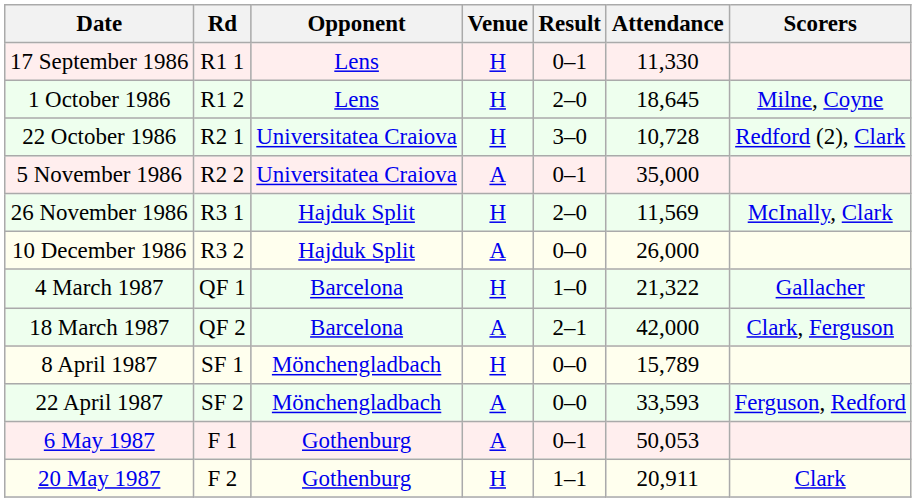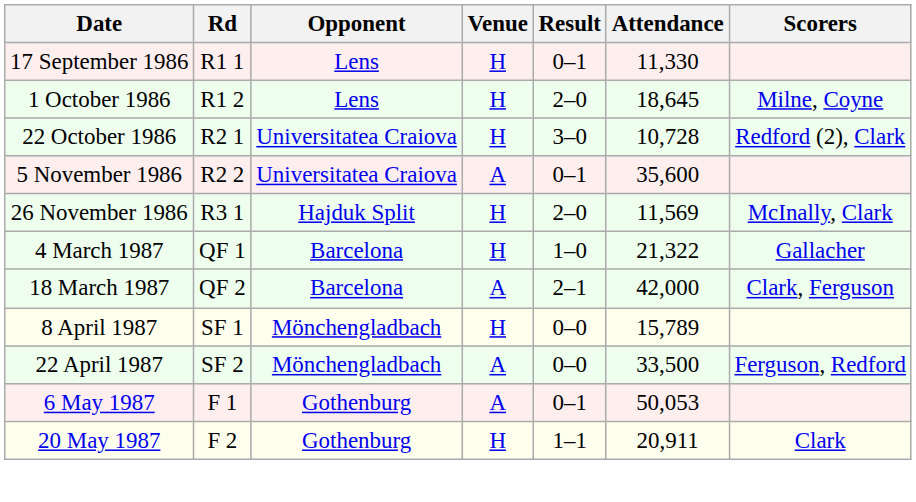5 November 1986 | Attendance: 35,000 -> 35,600
- row: 10 December 1986 | R3 2 | Hajduk Split | A | 0–0 | 26,000
22 April 1987 | Attendance: 33,593 -> 33,500
